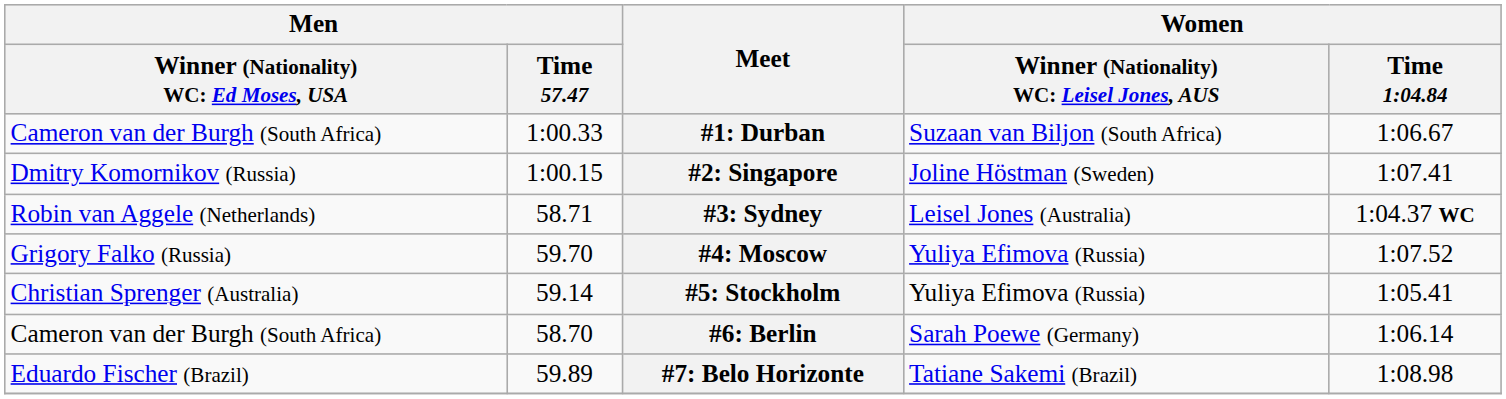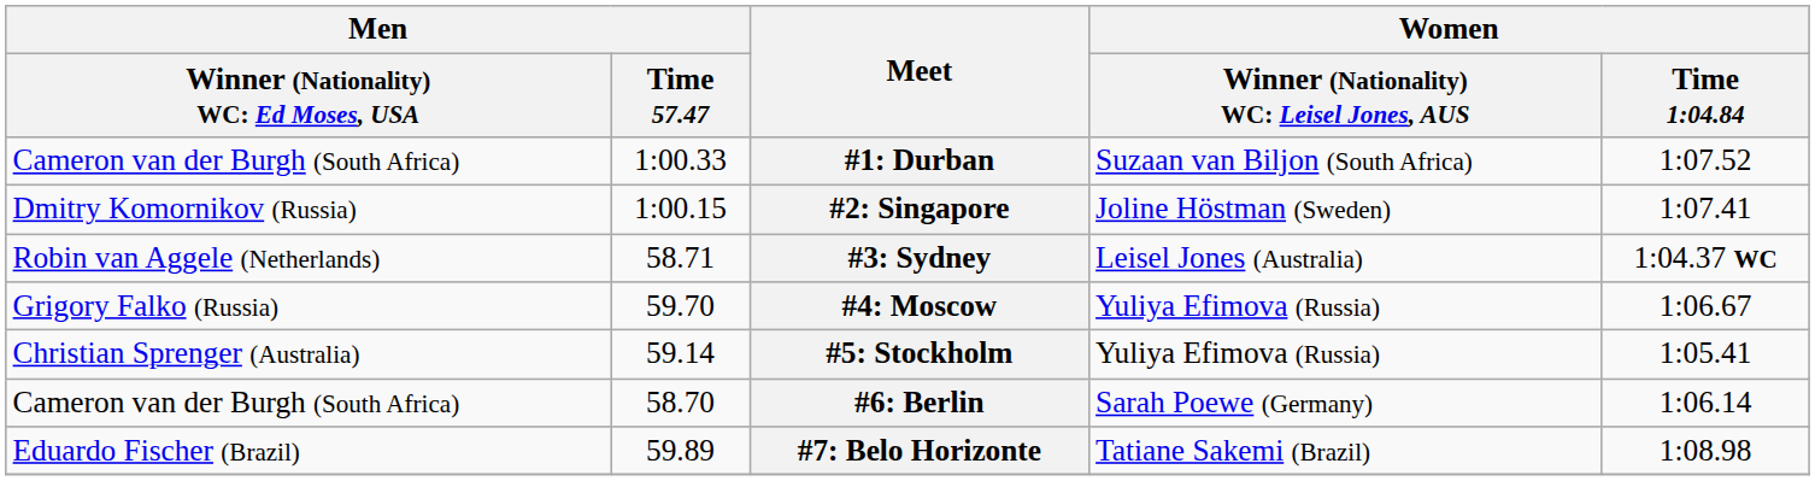#1: Durban | Women / Time 1:04.84: 1:06.67 -> 1:07.52
#4: Moscow | Women / Time 1:04.84: 1:07.52 -> 1:06.67
